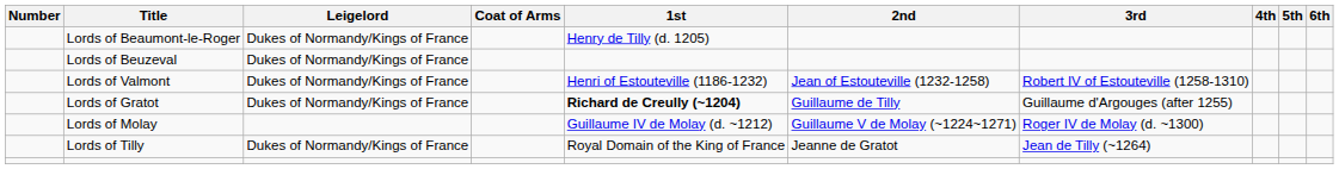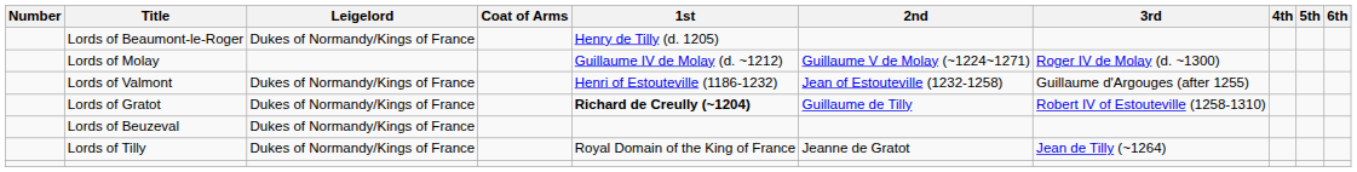rows swapped: Lords of Beuzeval <-> Lords of Molay
Lords of Valmont | 3rd: Robert IV of Estouteville (1258-1310) -> Guillaume d'Argouges (after 1255)
Lords of Gratot | 3rd: Guillaume d'Argouges (after 1255) -> Robert IV of Estouteville (1258-1310)
